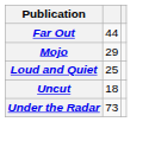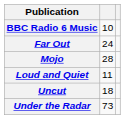+ row: BBC Radio 6 Music | 10
Far Out | column 2: 44 -> 24
Mojo | column 2: 29 -> 28
Loud and Quiet | column 2: 25 -> 11
